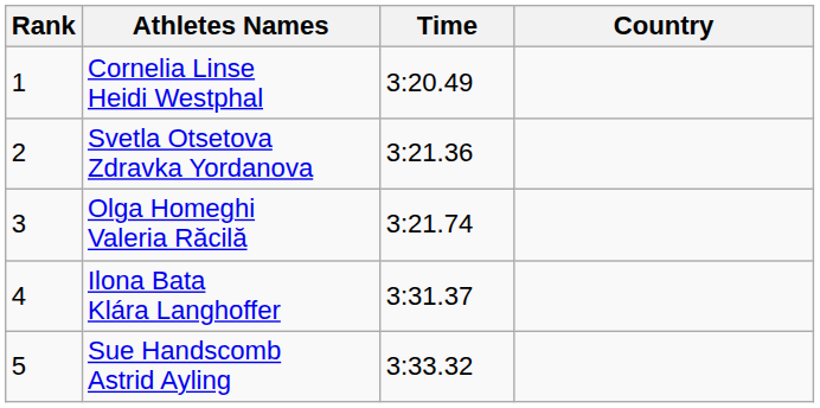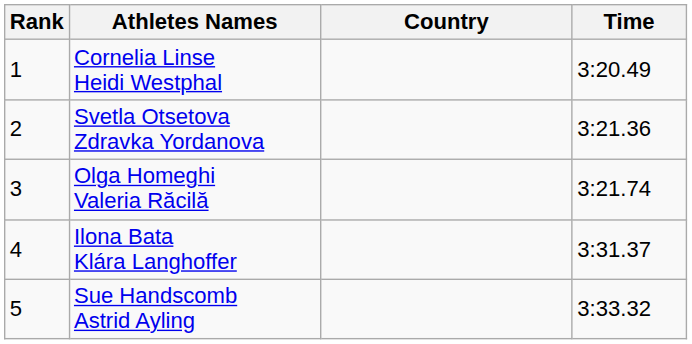columns swapped: Country <-> Time
